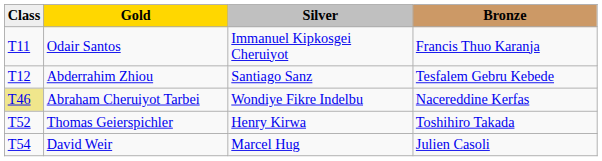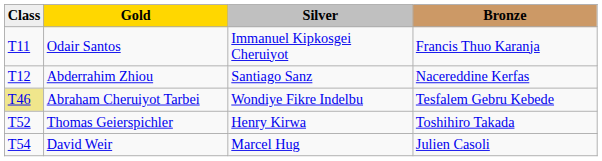Abderrahim Zhiou | Bronze: Tesfalem Gebru Kebede -> Nacereddine Kerfas
Abraham Cheruiyot Tarbei | Bronze: Nacereddine Kerfas -> Tesfalem Gebru Kebede
